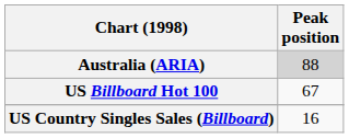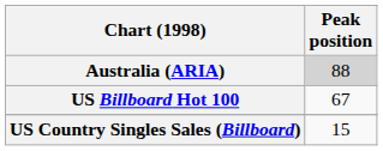US Country Singles Sales (Billboard) | Peak position: 16 -> 15
